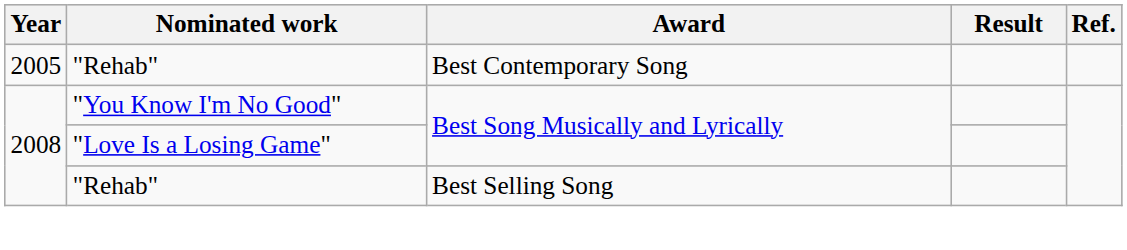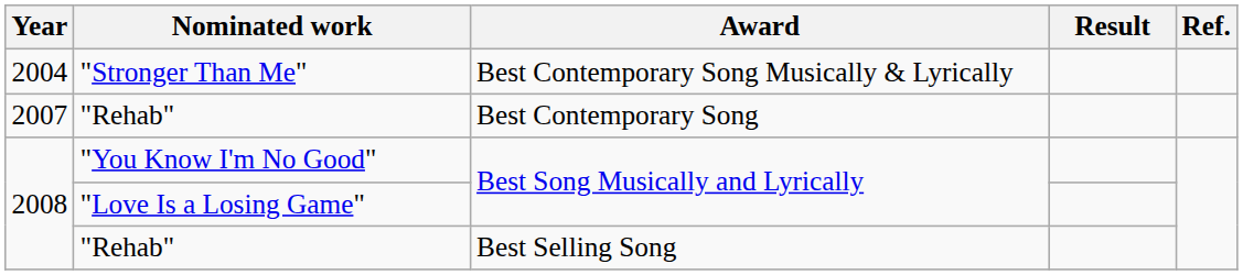+ row: 2004 | "Stronger Than Me" | Best Contemporary Song Musically & Lyrically
"Rehab" / Best Contemporary Song | Year: 2005 -> 2007
